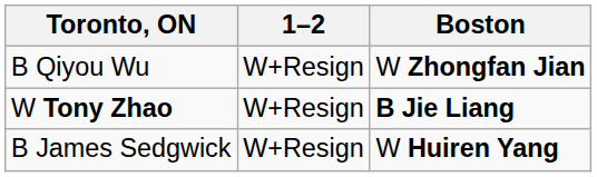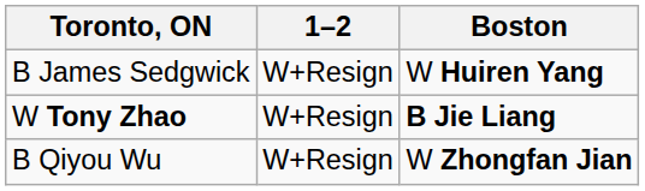rows swapped: B Qiyou Wu <-> B James Sedgwick
